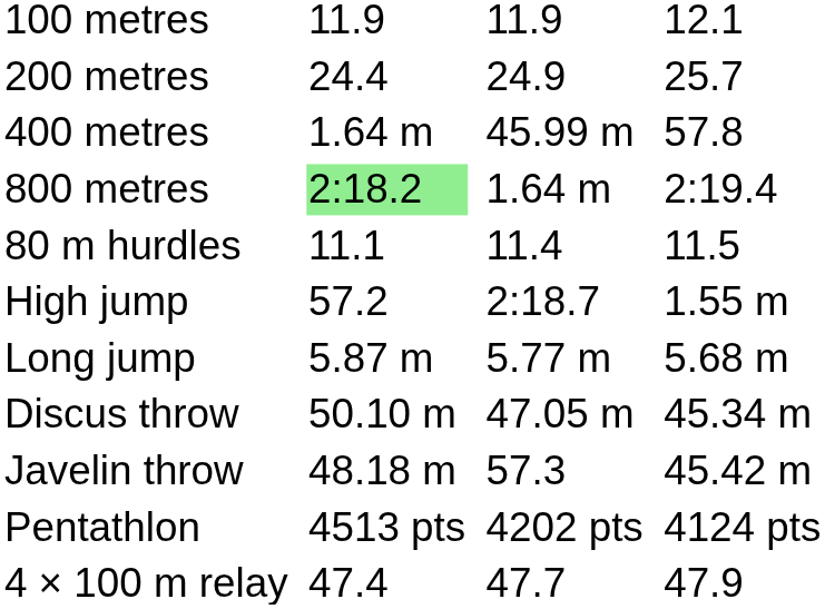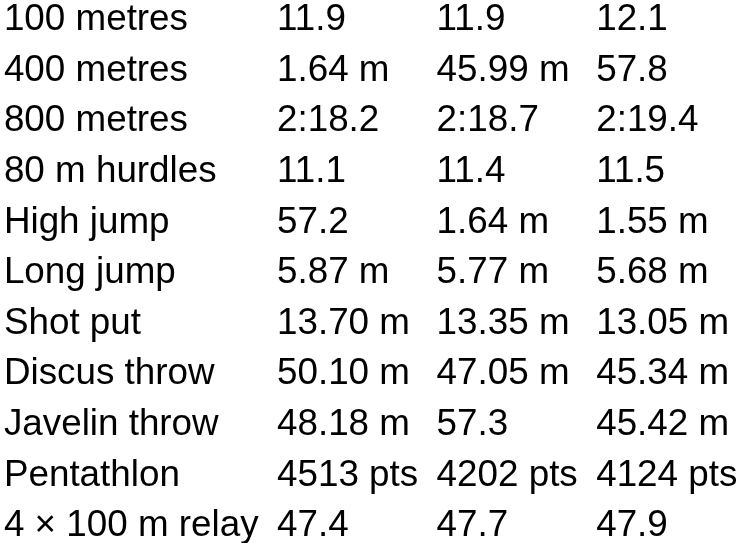- row: 200 metres | 24.4 | 24.9 | 25.7
800 metres | column 3: lightgreen background -> no background
800 metres | column 5: 1.64 m -> 2:18.7
High jump | column 5: 2:18.7 -> 1.64 m
+ row: Shot put | 13.70 m | 13.35 m | 13.05 m
